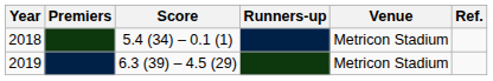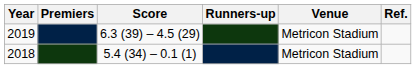rows swapped: 2018 <-> 2019
